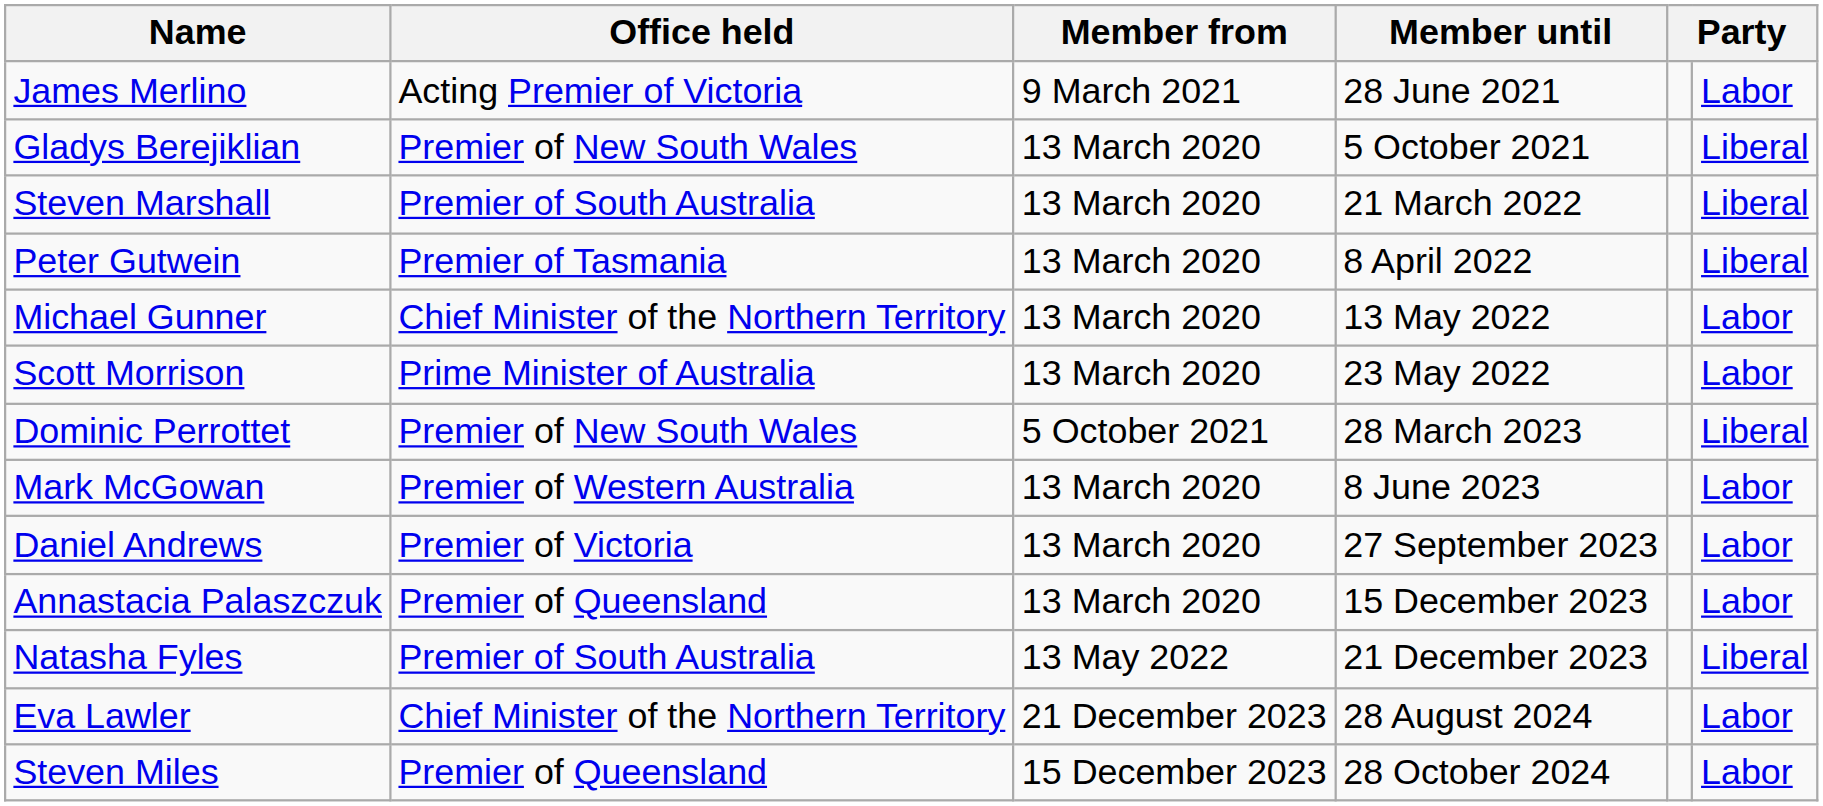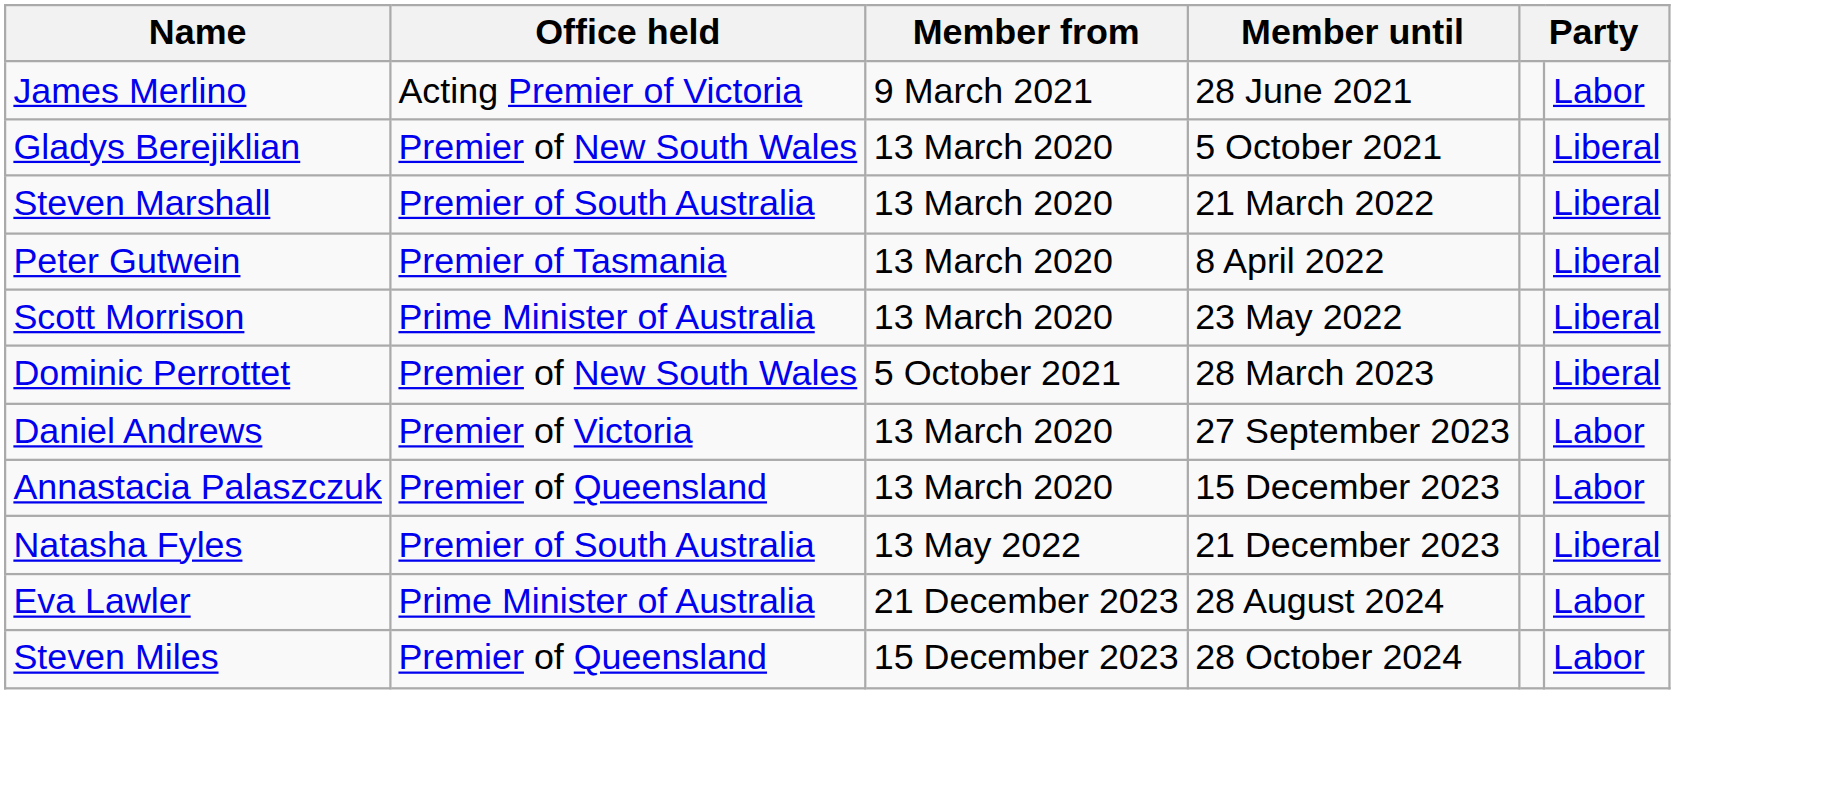- row: Michael Gunner | Chief Minister of the Northern Territory | 13 March 2020 | 13 May 2022 | Labor
Scott Morrison | column 6: Labor -> Liberal
- row: Mark McGowan | Premier of Western Australia | 13 March 2020 | 8 June 2023 | Labor
Eva Lawler | Office held: Chief Minister of the Northern Territory -> Prime Minister of Australia
